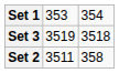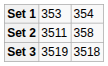rows swapped: Set 2 <-> Set 3
